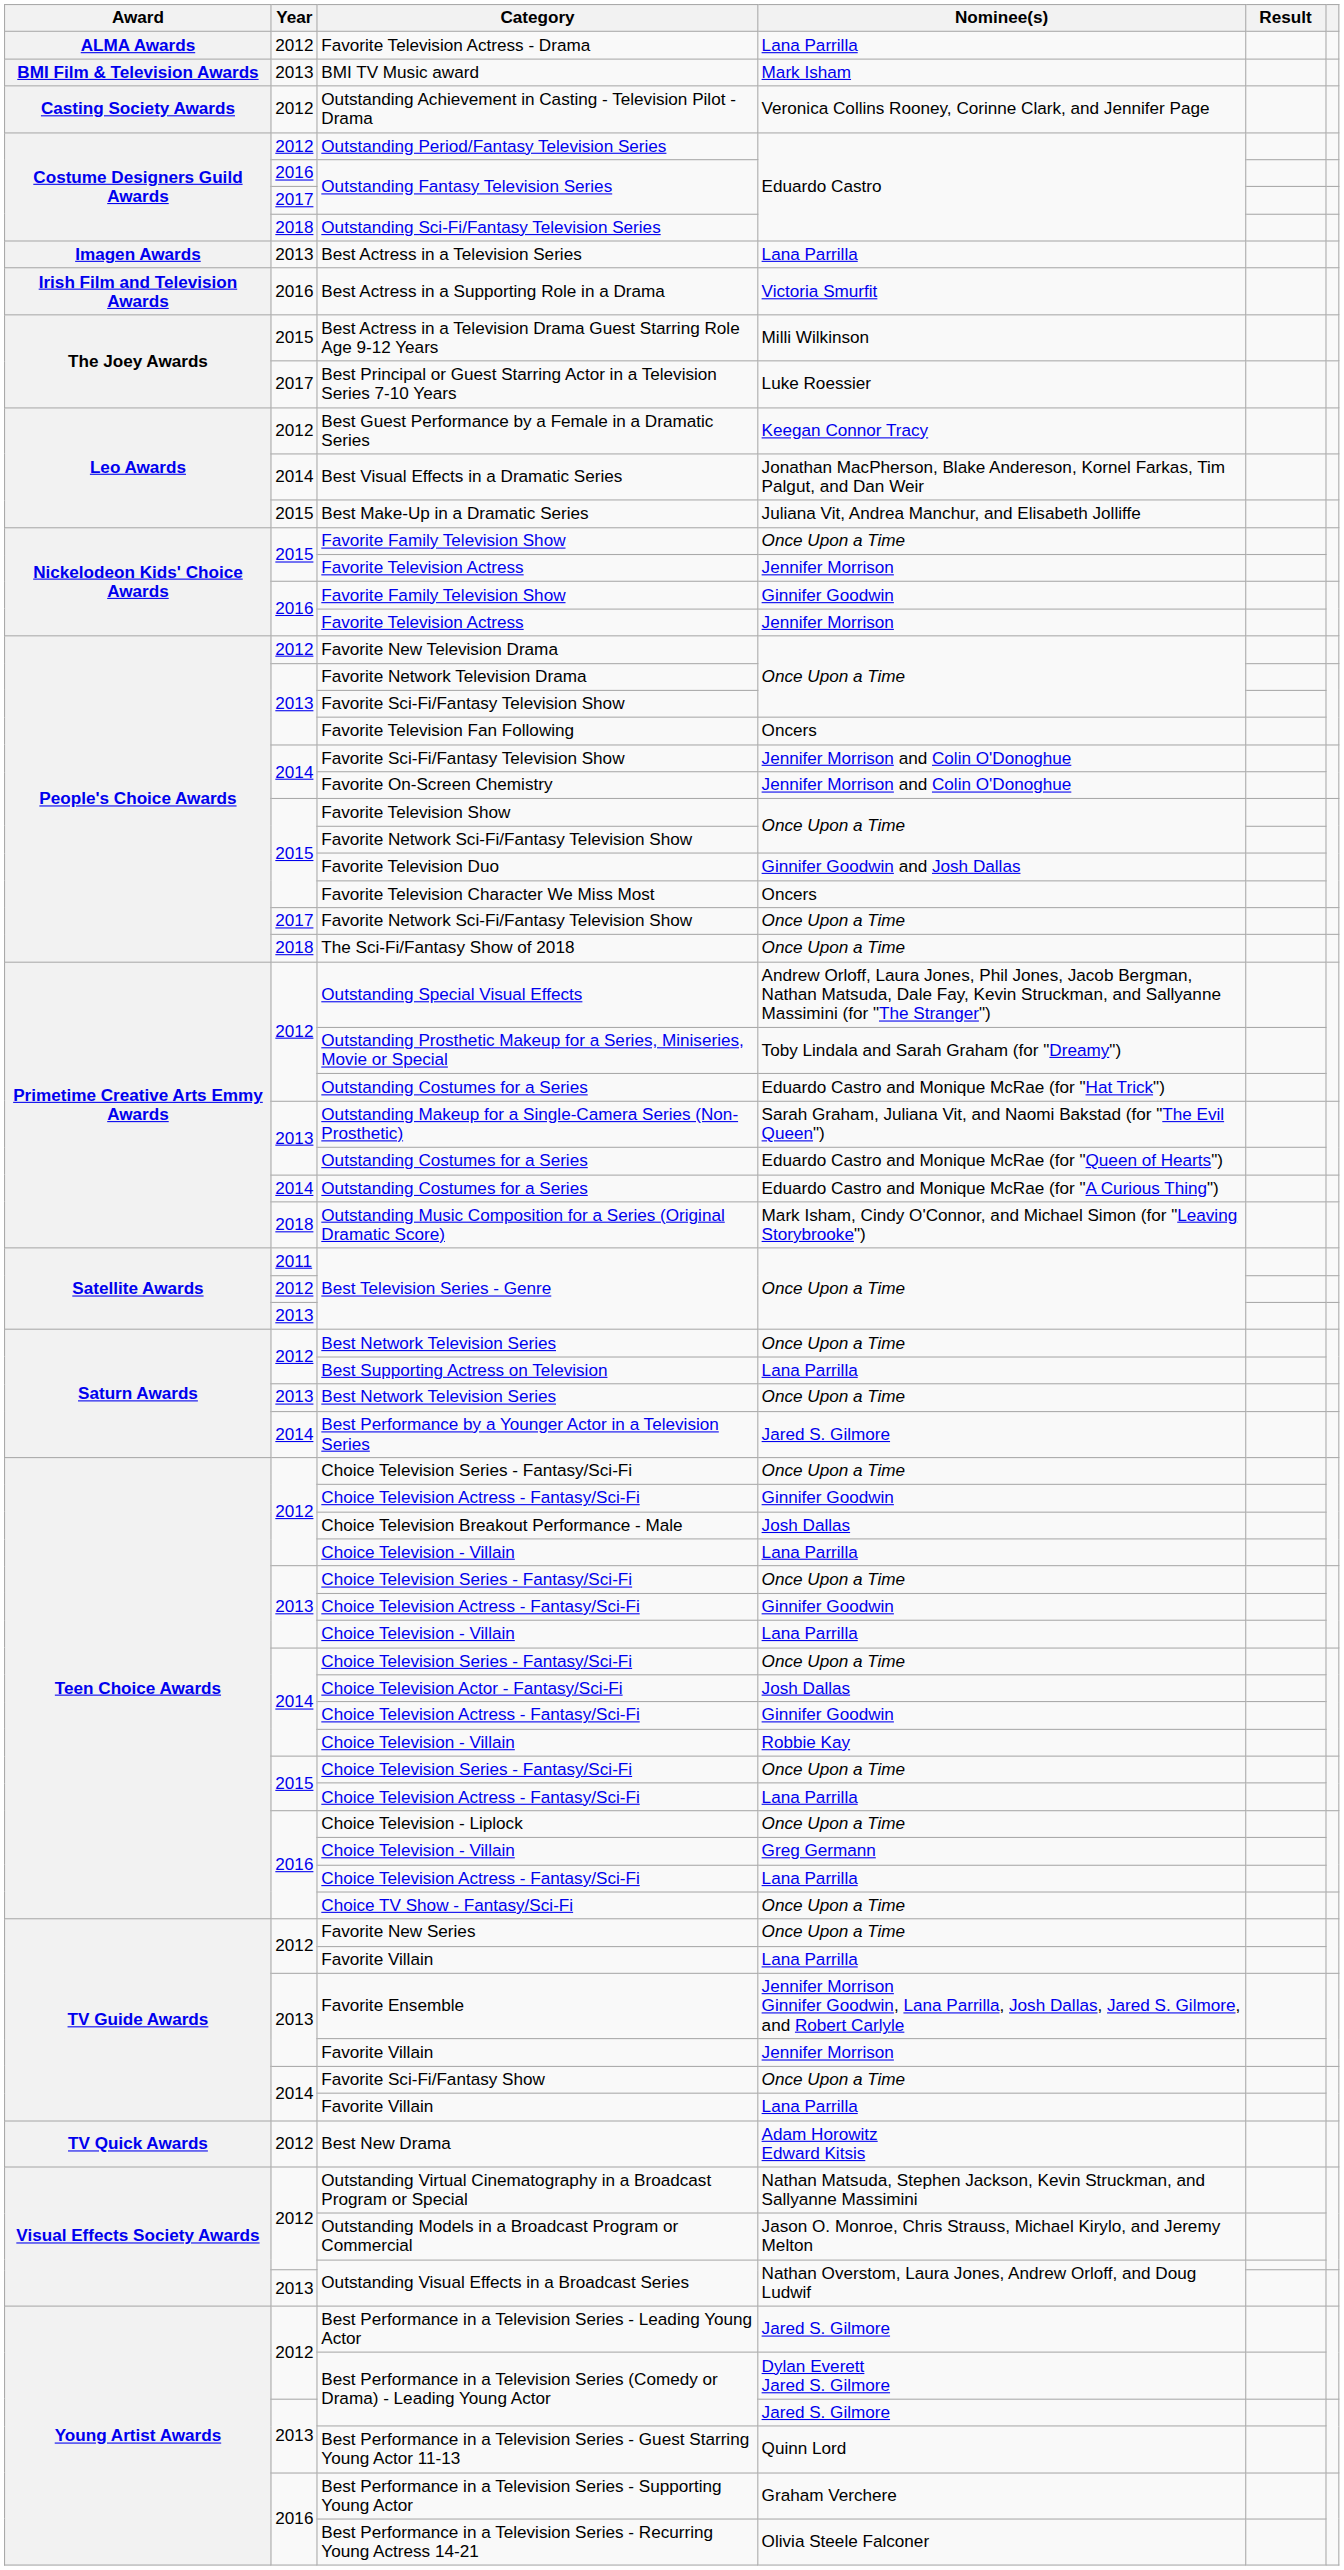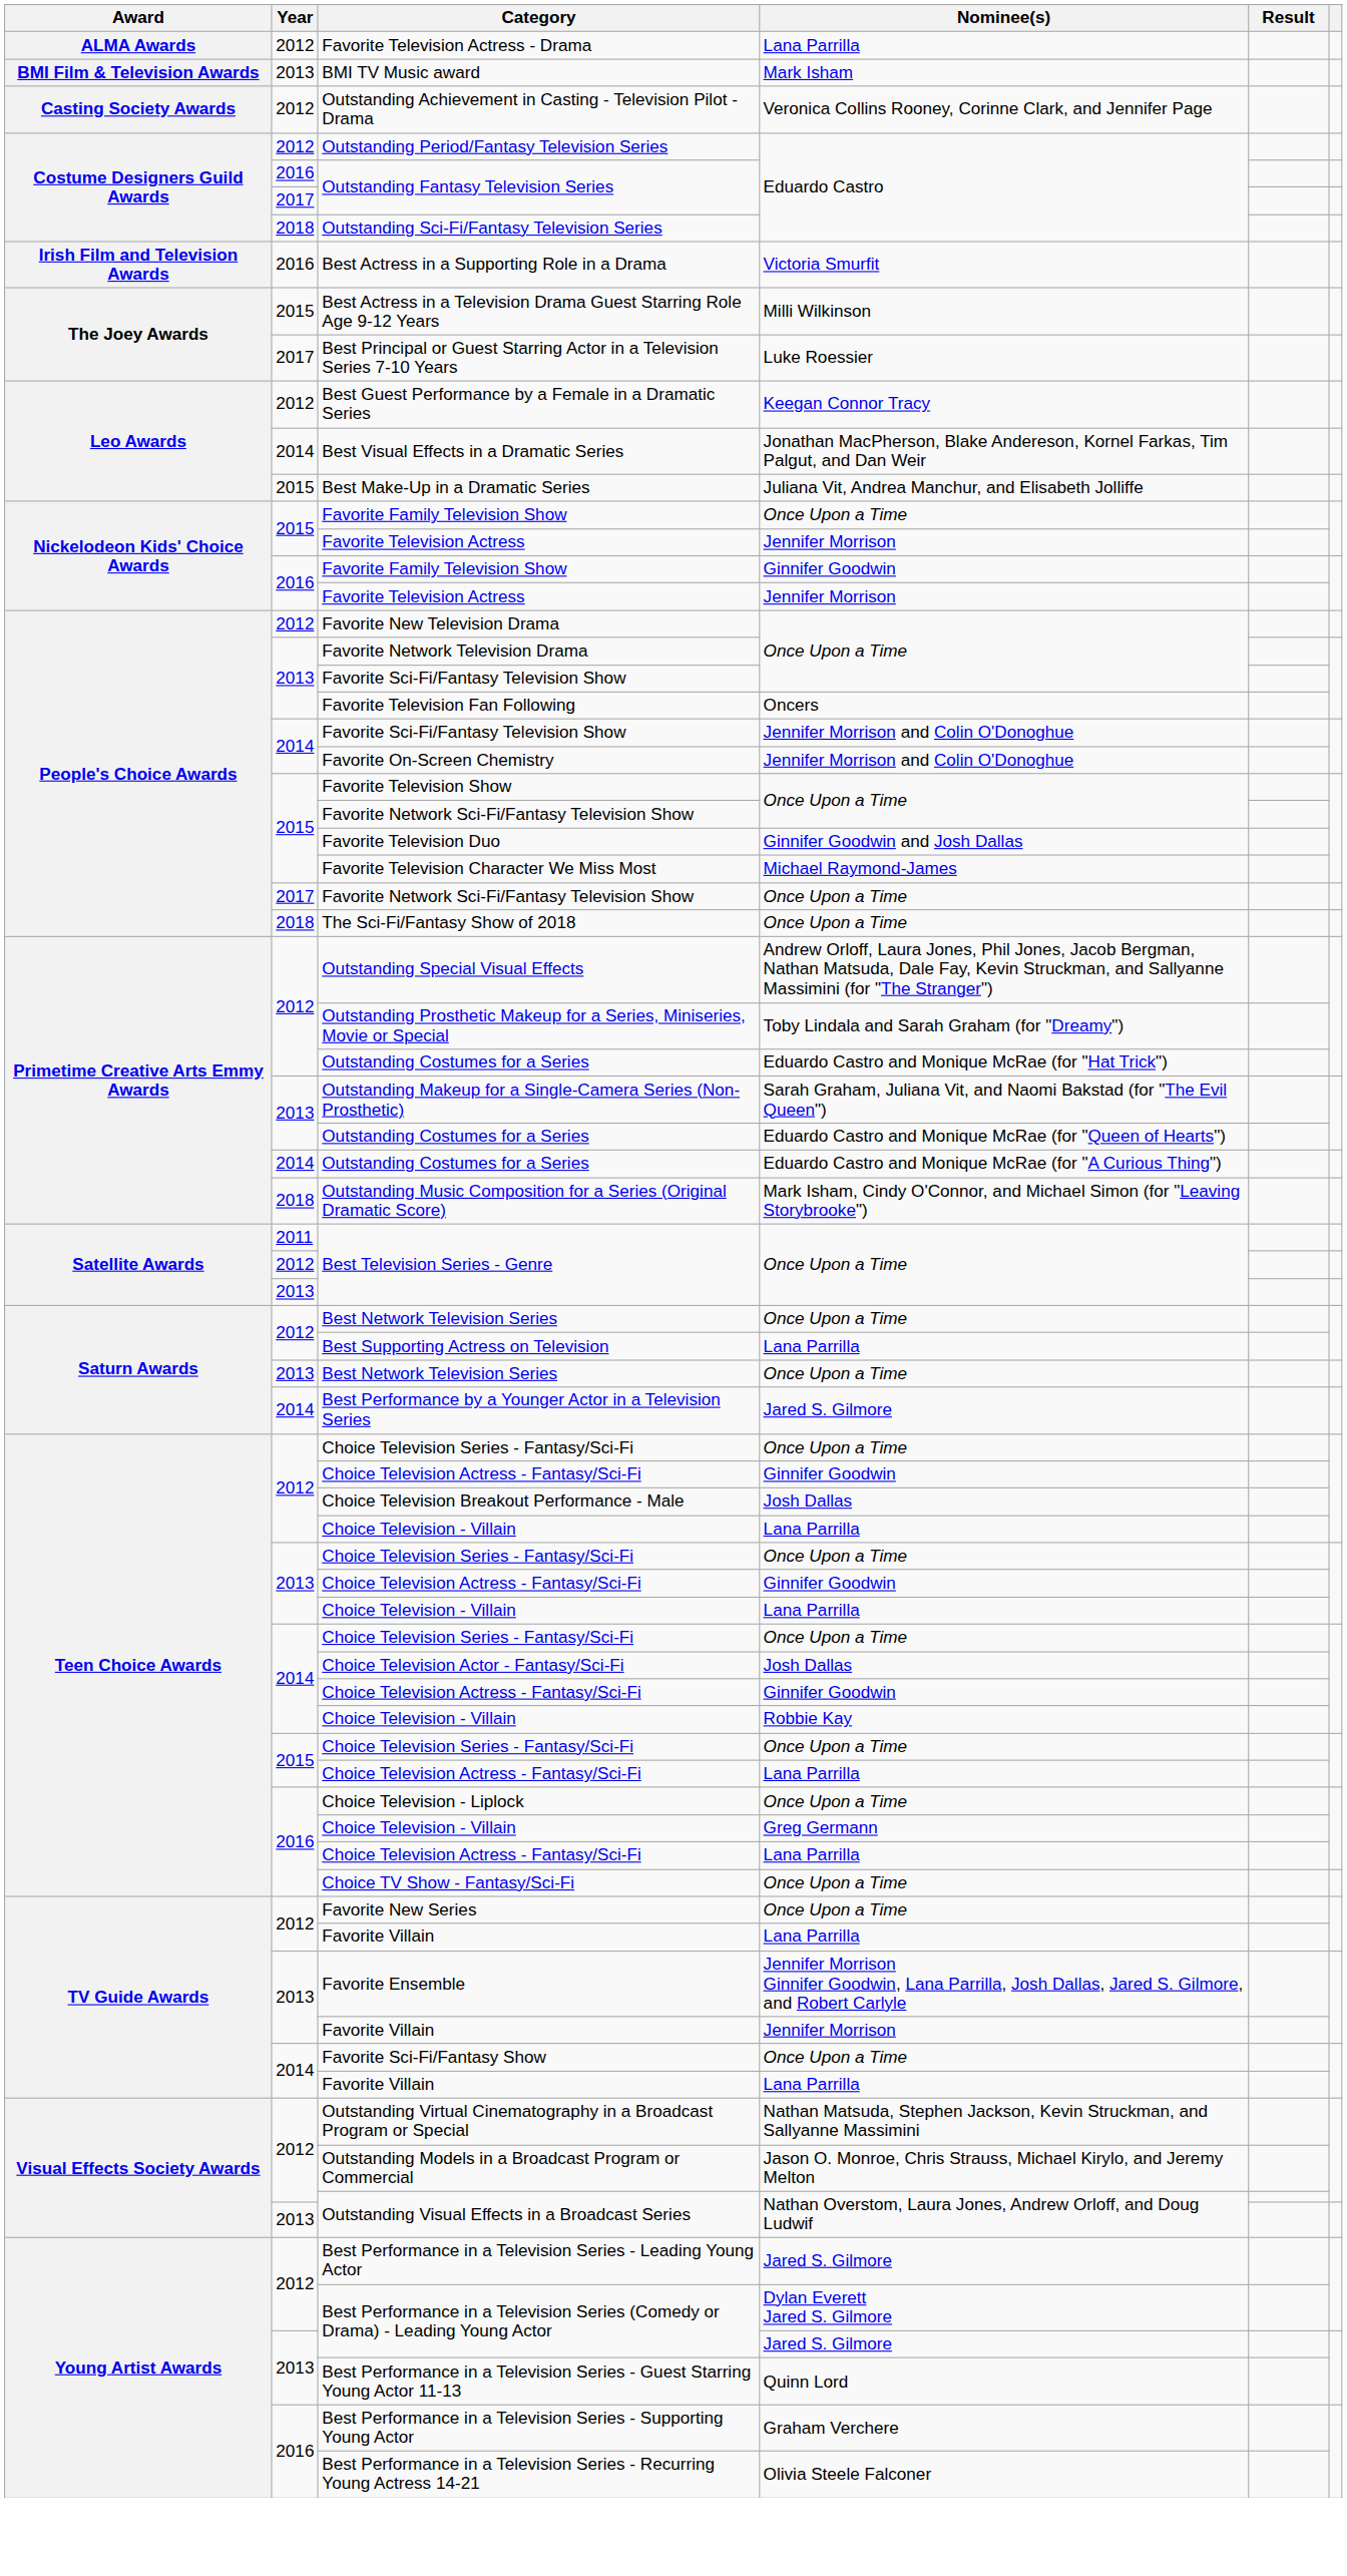- row: Imagen Awards | 2013 | Best Actress in a Television Series | Lana Parrilla
Favorite Television Character We Miss Most | Nominee(s): Oncers -> Michael Raymond-James
- row: TV Quick Awards | 2012 | Best New Drama | Adam Horowitz Edward Kitsis
